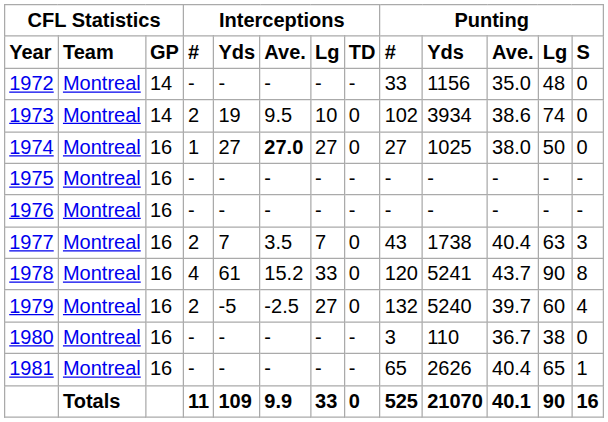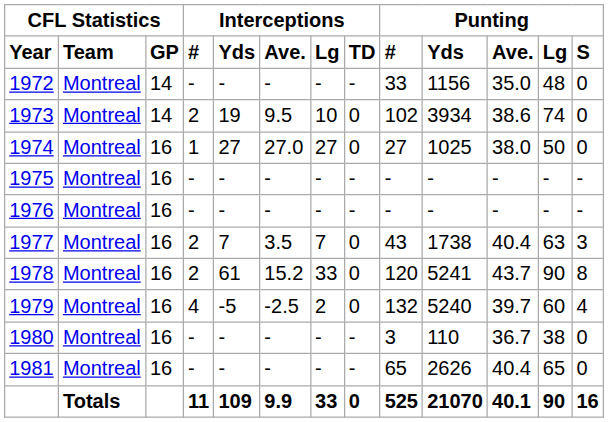1974 | column 6: bold -> normal
1978 | column 4: 4 -> 2
1979 | column 4: 2 -> 4
1979 | column 7: 27 -> 2
1981 | column 13: 1 -> 0
